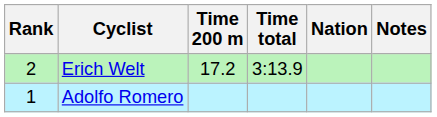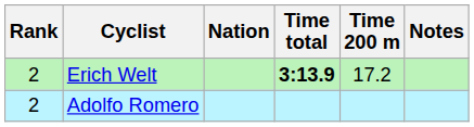columns swapped: Nation <-> Time 200 m
Erich Welt | Time total: normal -> bold
Adolfo Romero | Rank: 1 -> 2
